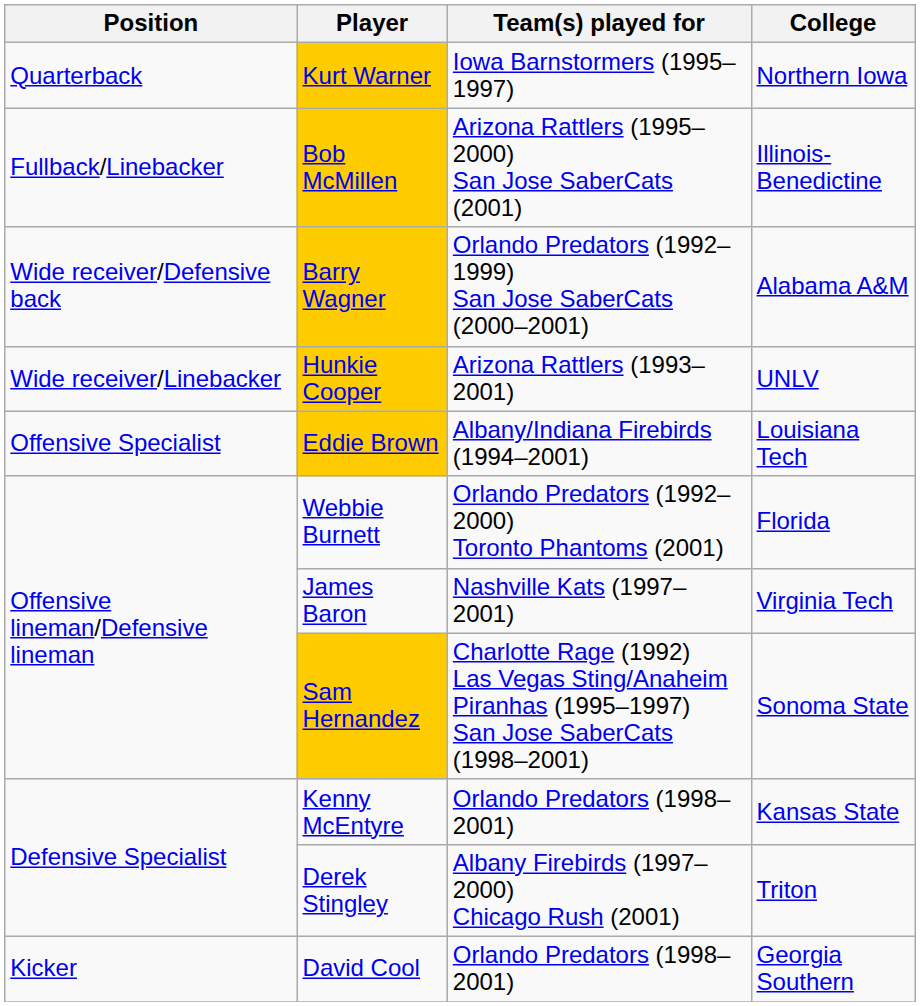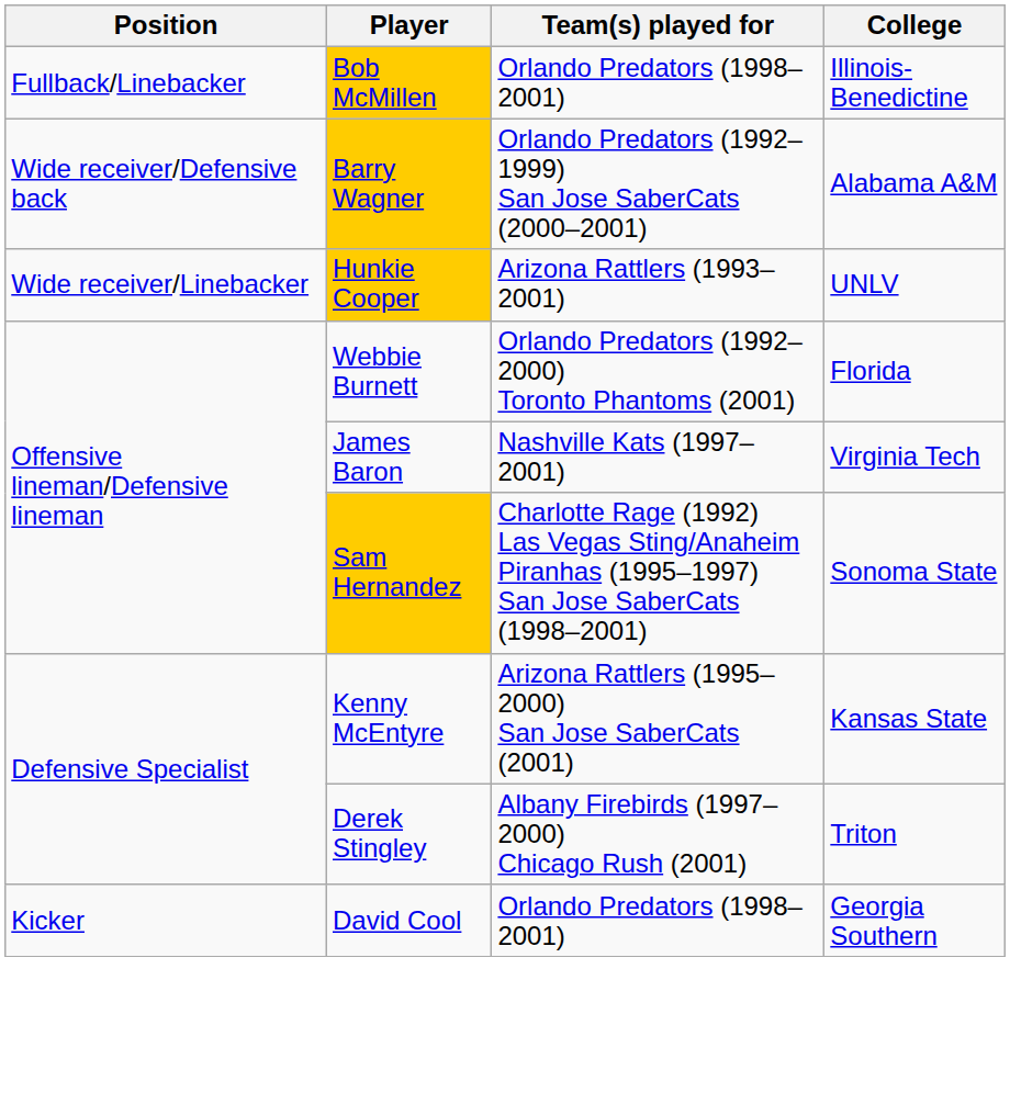- row: Quarterback | Kurt Warner | Iowa Barnstormers (1995–1997) | Northern Iowa
Bob McMillen | Team(s) played for: Arizona Rattlers (1995–2000) San Jose SaberCats (2001) -> Orlando Predators (1998–2001)
- row: Offensive Specialist | Eddie Brown | Albany/Indiana Firebirds (1994–2001) | Louisiana Tech
Kenny McEntyre | Team(s) played for: Orlando Predators (1998–2001) -> Arizona Rattlers (1995–2000) San Jose SaberCats (2001)
